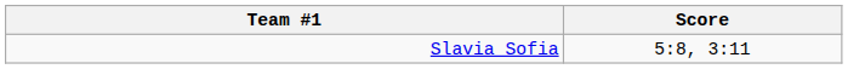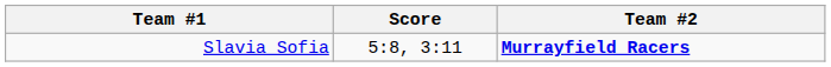+ column: Team #2 | Murrayfield Racers
